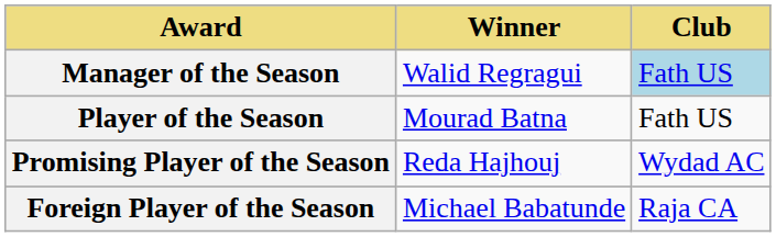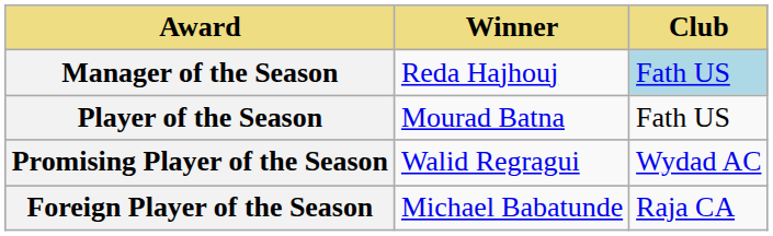Manager of the Season | Winner: Walid Regragui -> Reda Hajhouj
Promising Player of the Season | Winner: Reda Hajhouj -> Walid Regragui
